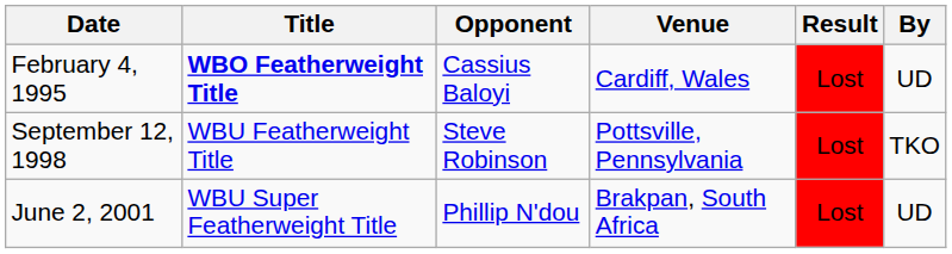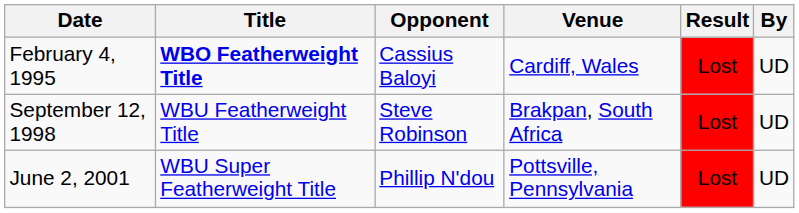September 12, 1998 | Venue: Pottsville, Pennsylvania -> Brakpan, South Africa
September 12, 1998 | By: TKO -> UD
June 2, 2001 | Venue: Brakpan, South Africa -> Pottsville, Pennsylvania
